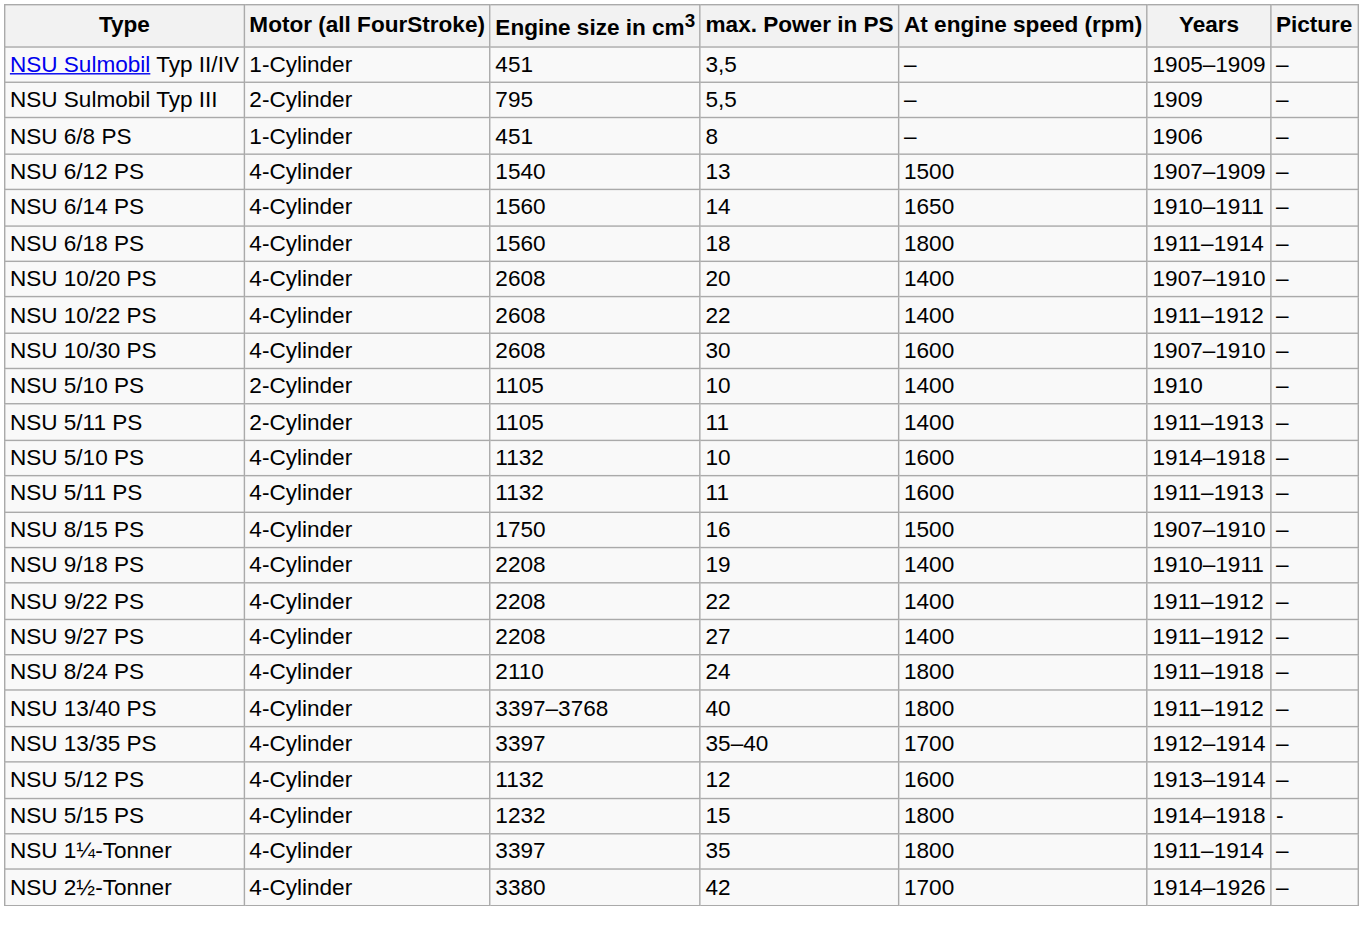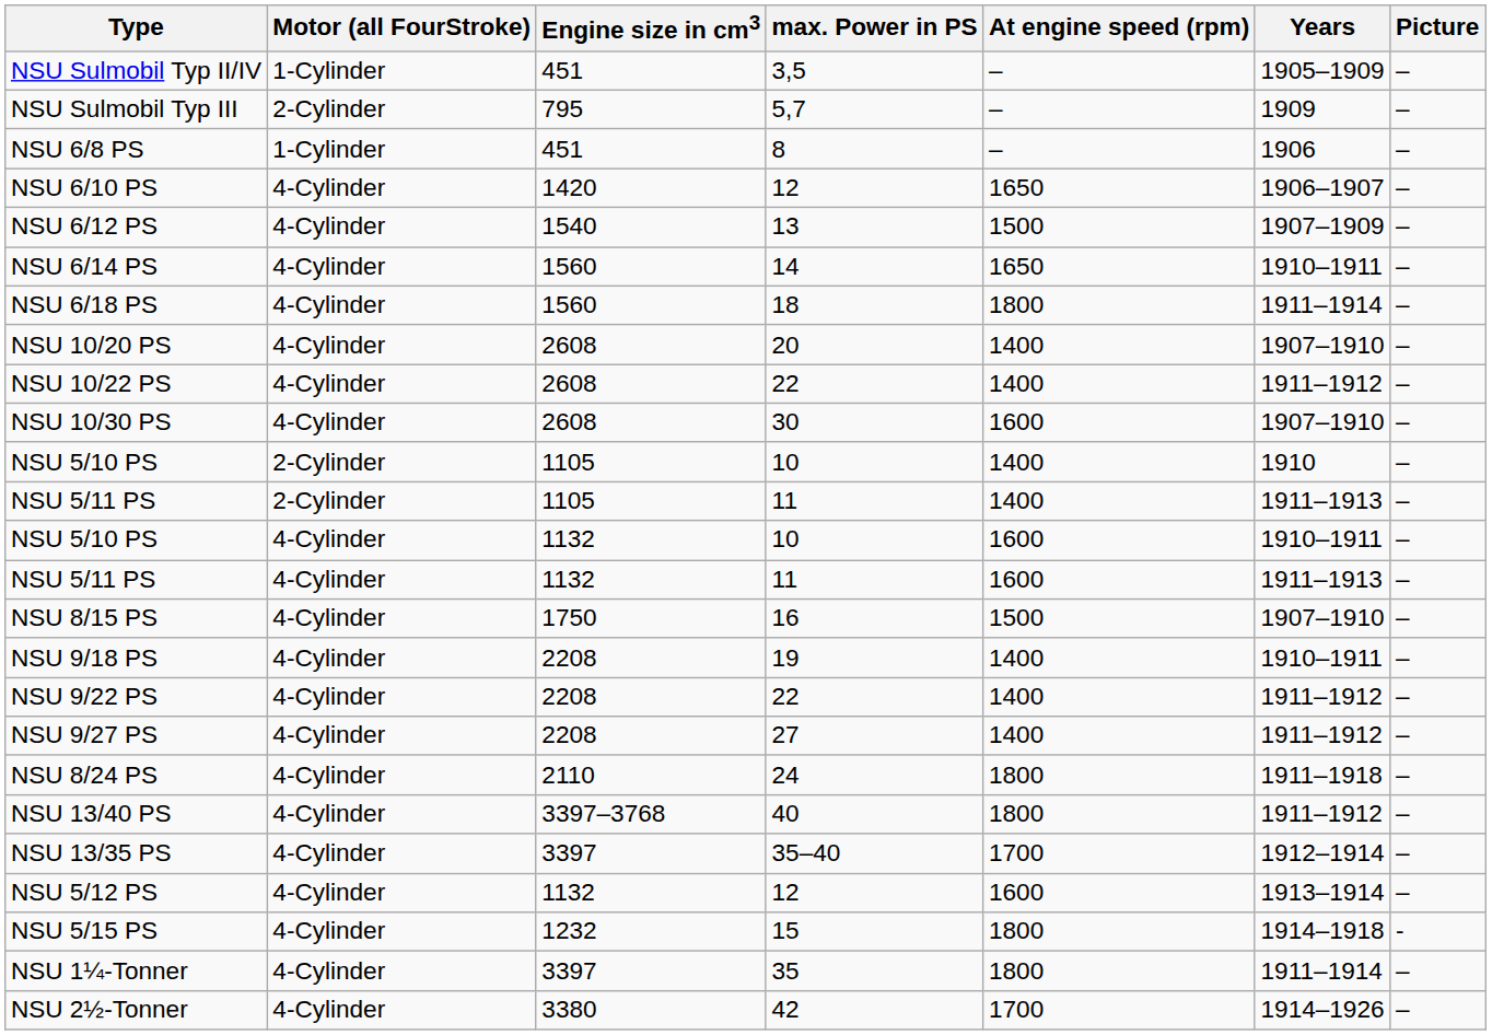NSU Sulmobil Typ III | max. Power in PS: 5,5 -> 5,7
+ row: NSU 6/10 PS | 4-Cylinder | 1420 | 12 | 1650 | 1906–1907 | –
NSU 5/10 PS / 1132 | Years: 1914–1918 -> 1910–1911
